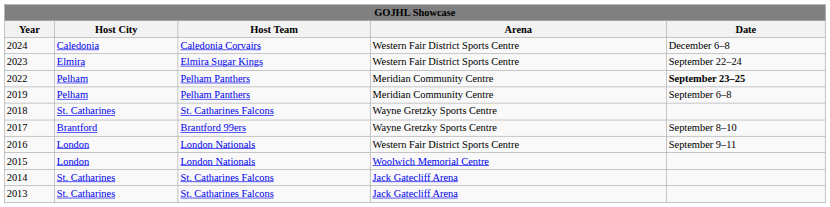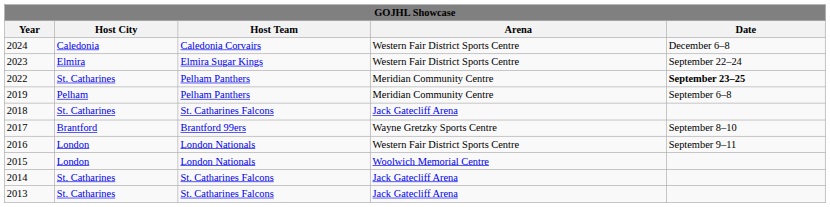2022 | Host City: Pelham -> St. Catharines
2018 | Arena: Wayne Gretzky Sports Centre -> Jack Gatecliff Arena
